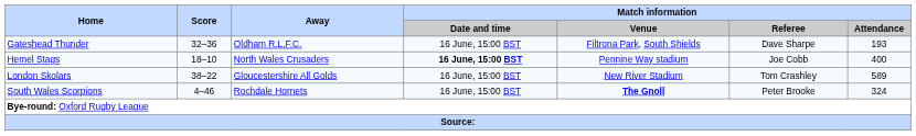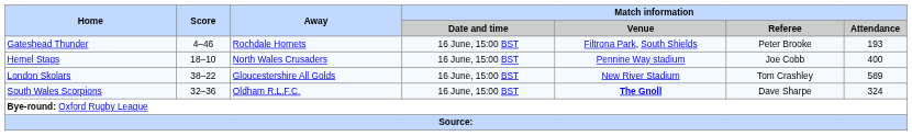Gateshead Thunder | Score: 32–36 -> 4–46
Gateshead Thunder | Away: Oldham R.L.F.C. -> Rochdale Hornets
Gateshead Thunder | Match information / Referee: Dave Sharpe -> Peter Brooke
Hemel Stags | Match information / Date and time: bold -> normal
South Wales Scorpions | Score: 4–46 -> 32–36
South Wales Scorpions | Away: Rochdale Hornets -> Oldham R.L.F.C.
South Wales Scorpions | Match information / Referee: Peter Brooke -> Dave Sharpe
